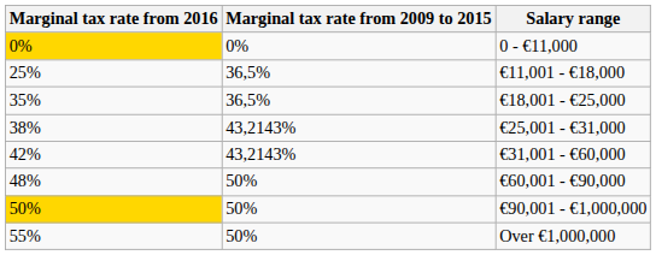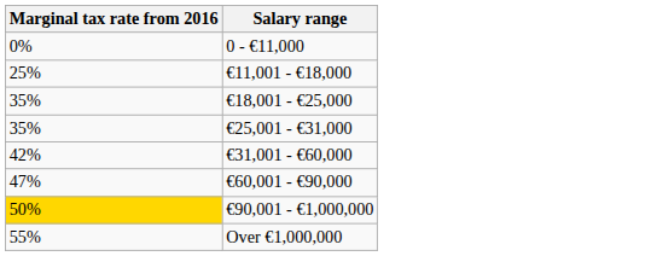- column: Marginal tax rate from 2009 to 2015 | 0% | 36,5% | 36,5% | 43,2143% | 43,2143% | 50% | 50% | 50%
0 - €11,000 | Marginal tax rate from 2016: gold background -> no background
€25,001 - €31,000 | Marginal tax rate from 2016: 38% -> 35%
€60,001 - €90,000 | Marginal tax rate from 2016: 48% -> 47%
